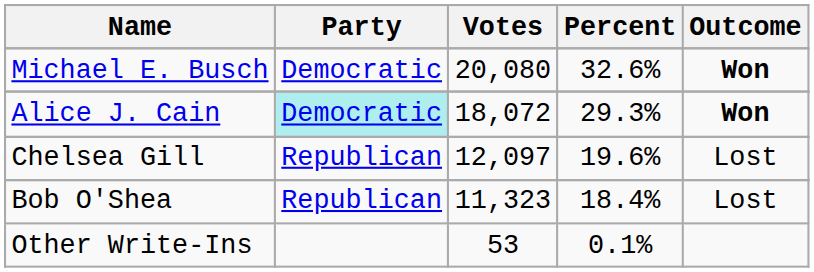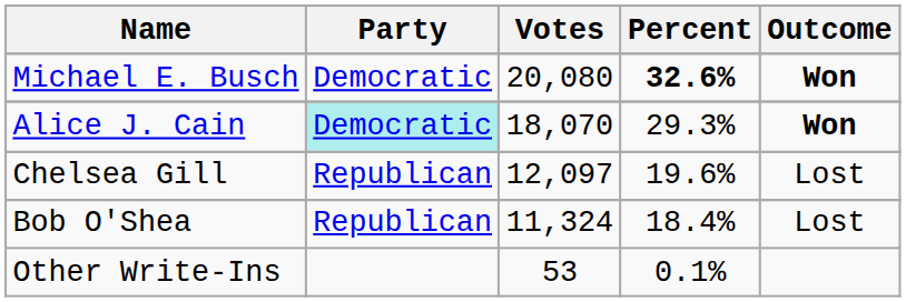Michael E. Busch | Percent: normal -> bold
Alice J. Cain | Votes: 18,072 -> 18,070
Bob O'Shea | Votes: 11,323 -> 11,324
